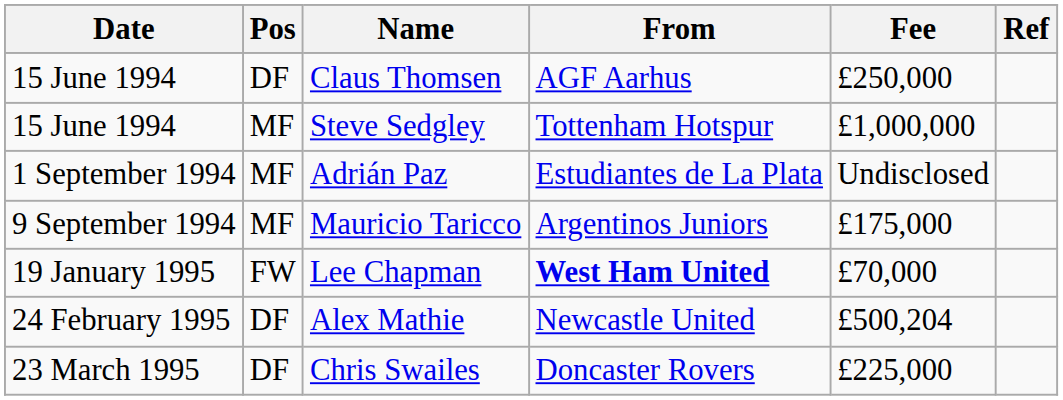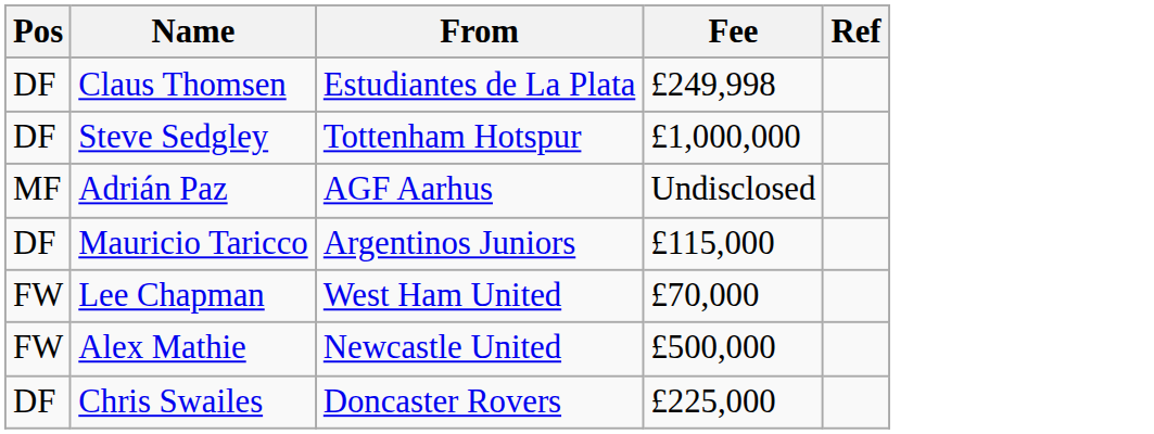- column: Date | 15 June 1994 | 15 June 1994 | 1 September 1994 | 9 September 1994 | 19 January 1995 | 24 February 1995 | 23 March 1995
Claus Thomsen | From: AGF Aarhus -> Estudiantes de La Plata
Claus Thomsen | Fee: £250,000 -> £249,998
Steve Sedgley | Pos: MF -> DF
Adrián Paz | From: Estudiantes de La Plata -> AGF Aarhus
Mauricio Taricco | Pos: MF -> DF
Mauricio Taricco | Fee: £175,000 -> £115,000
Lee Chapman | From: bold -> normal
Alex Mathie | Pos: DF -> FW
Alex Mathie | Fee: £500,204 -> £500,000
